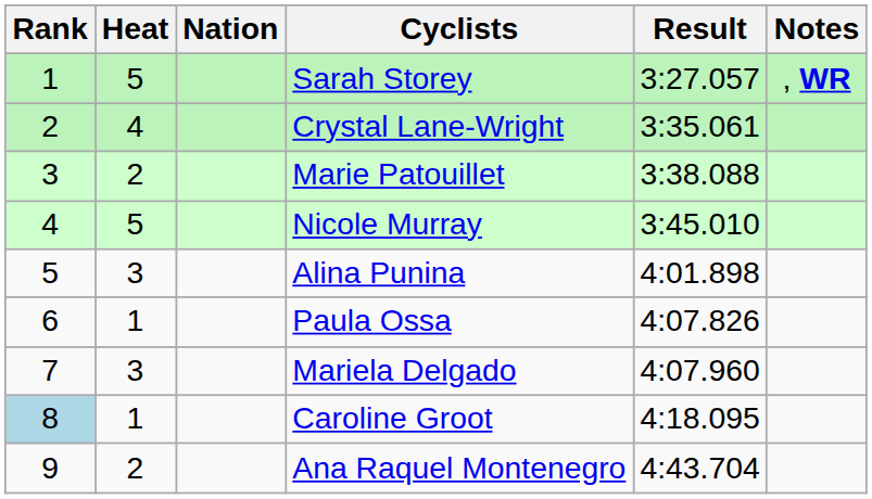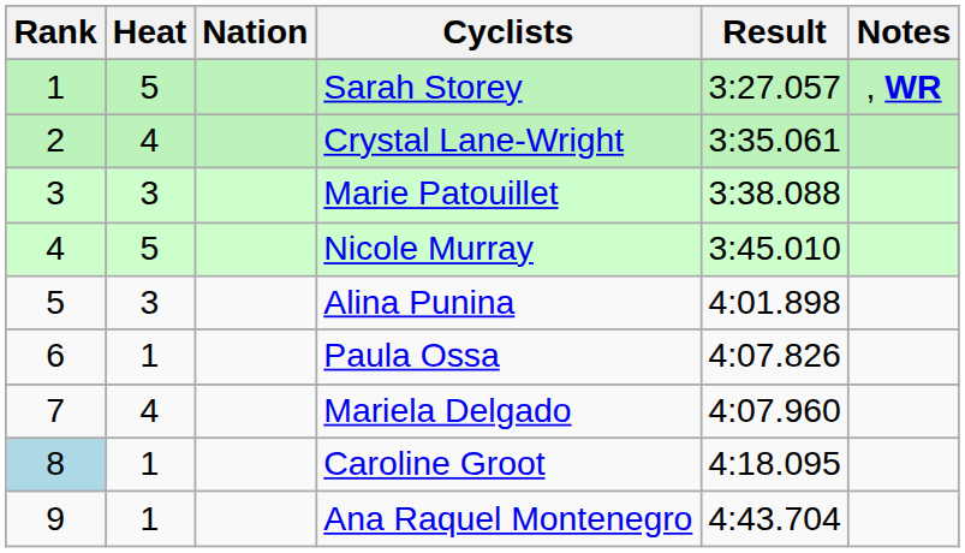Marie Patouillet | Heat: 2 -> 3
Mariela Delgado | Heat: 3 -> 4
Ana Raquel Montenegro | Heat: 2 -> 1
